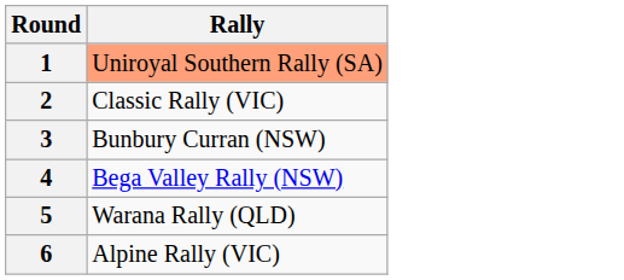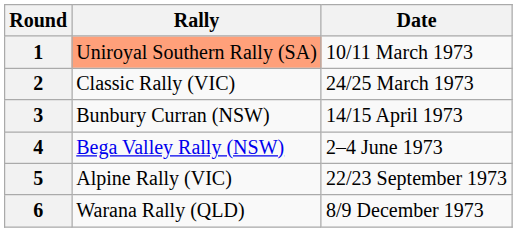+ column: Date | 10/11 March 1973 | 24/25 March 1973 | 14/15 April 1973 | 2–4 June 1973 | 22/23 September 1973 | 8/9 December 1973
5 | Rally: Warana Rally (QLD) -> Alpine Rally (VIC)
6 | Rally: Alpine Rally (VIC) -> Warana Rally (QLD)
